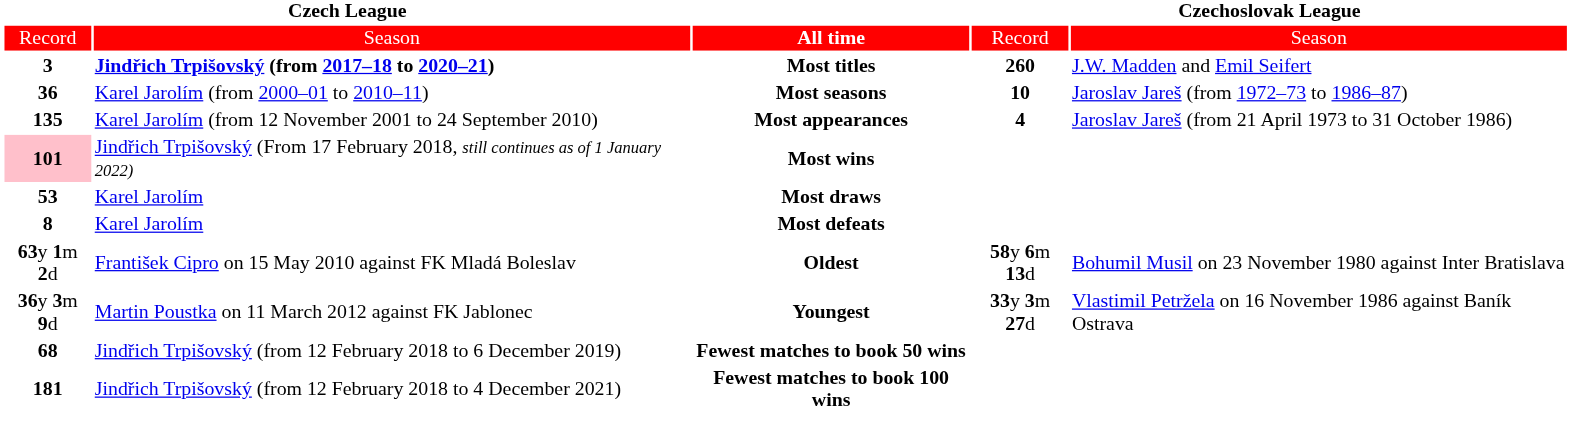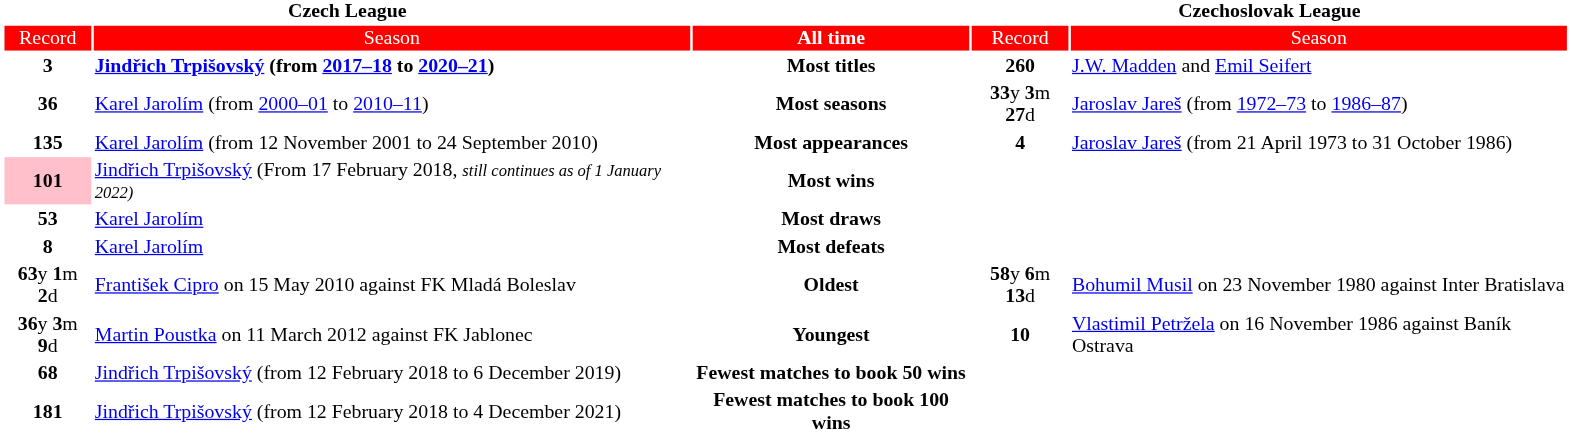Most seasons | column 4: 10 -> 33y 3m 27d
Youngest | column 4: 33y 3m 27d -> 10
